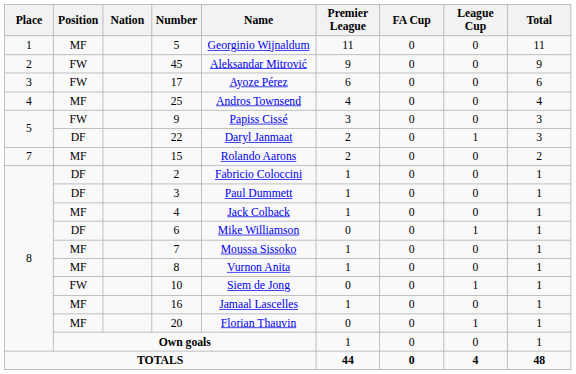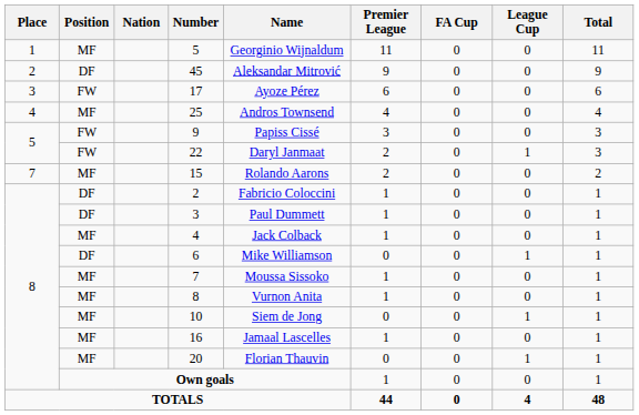45 | Position: FW -> DF
22 | Position: DF -> FW
10 | Position: FW -> MF
